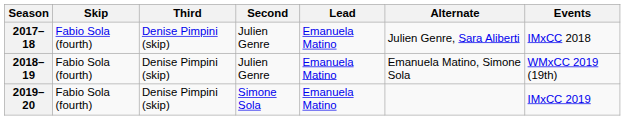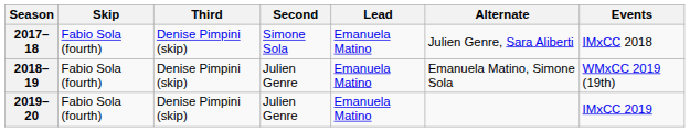2017–18 | Second: Julien Genre -> Simone Sola
2019–20 | Second: Simone Sola -> Julien Genre
